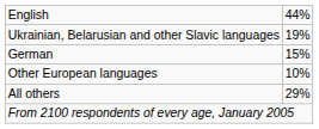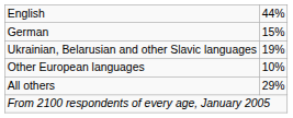rows swapped: German <-> Ukrainian, Belarusian and other Slavic languages
